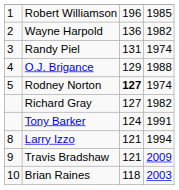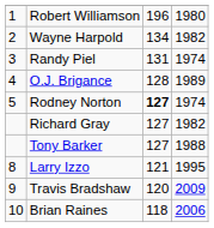Robert Williamson | column 4: 1985 -> 1980
Wayne Harpold | column 3: 136 -> 134
O.J. Brigance | column 3: 129 -> 128
O.J. Brigance | column 4: 1988 -> 1989
Tony Barker | column 3: 124 -> 127
Tony Barker | column 4: 1991 -> 1988
Larry Izzo | column 4: 1994 -> 1995
Travis Bradshaw | column 3: 121 -> 120
Brian Raines | column 4: 2003 -> 2006
